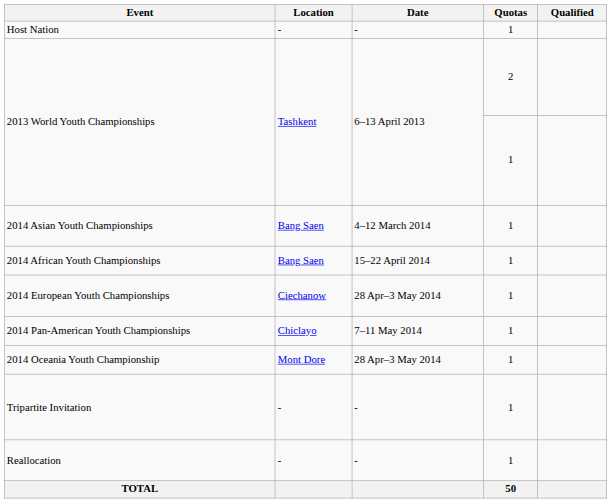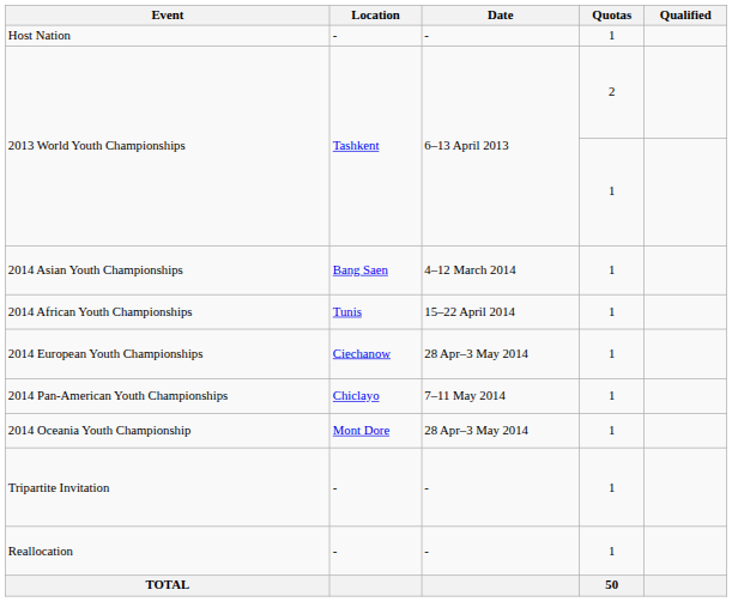2014 African Youth Championships | Location: Bang Saen -> Tunis
